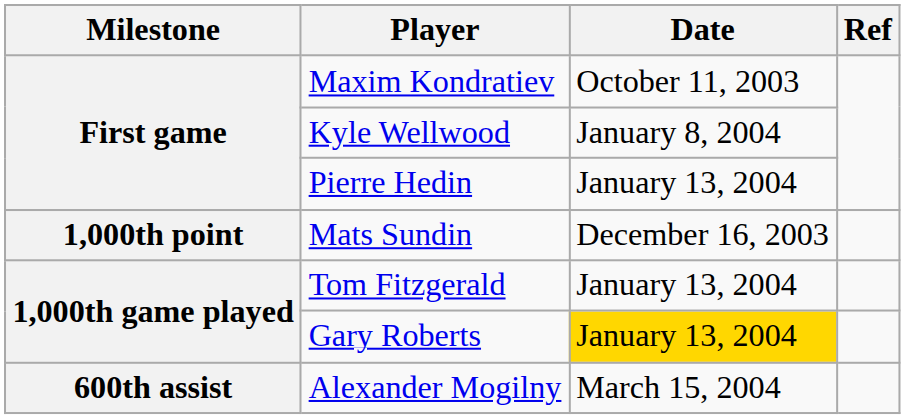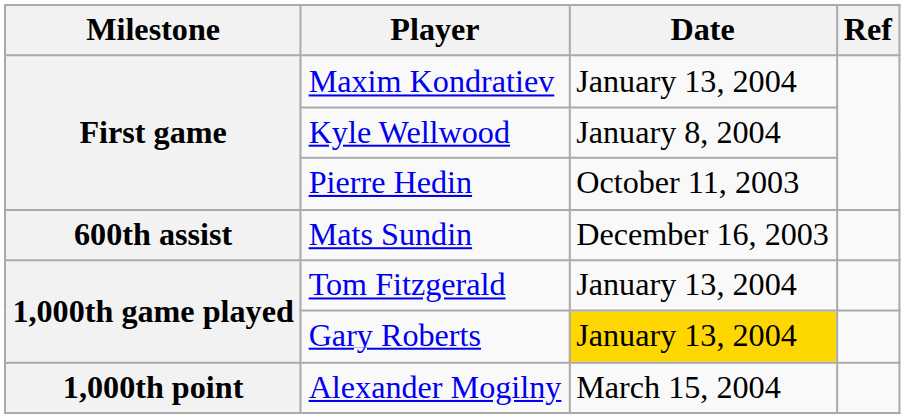Maxim Kondratiev | Date: October 11, 2003 -> January 13, 2004
Pierre Hedin | Date: January 13, 2004 -> October 11, 2003
Mats Sundin | Milestone: 1,000th point -> 600th assist
Alexander Mogilny | Milestone: 600th assist -> 1,000th point
